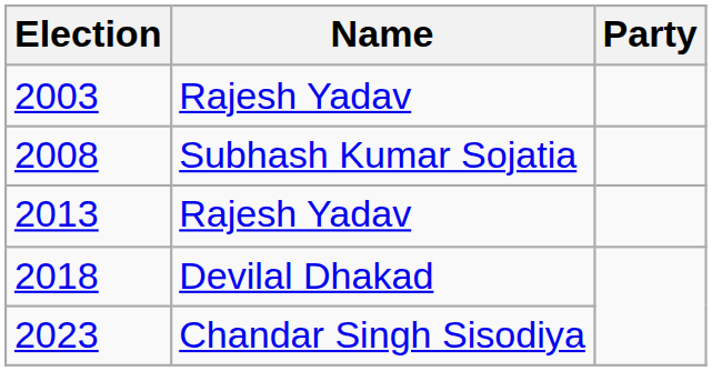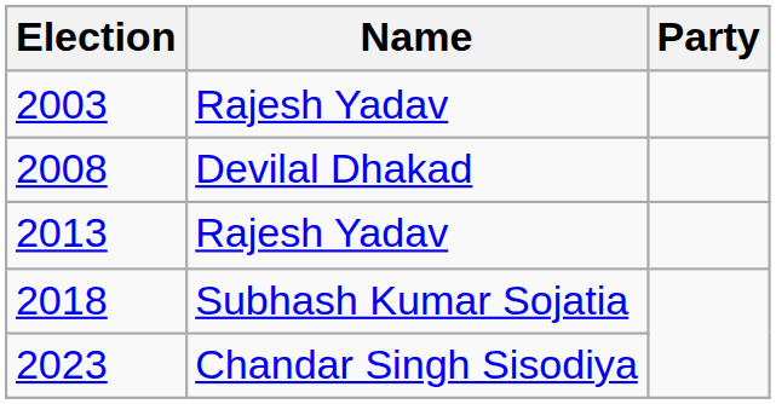2008 | Name: Subhash Kumar Sojatia -> Devilal Dhakad
2018 | Name: Devilal Dhakad -> Subhash Kumar Sojatia
